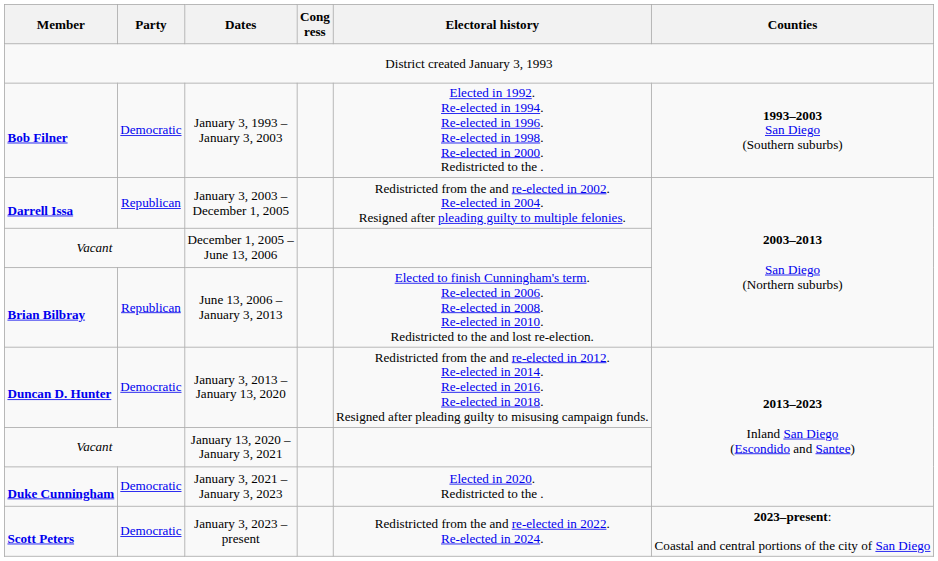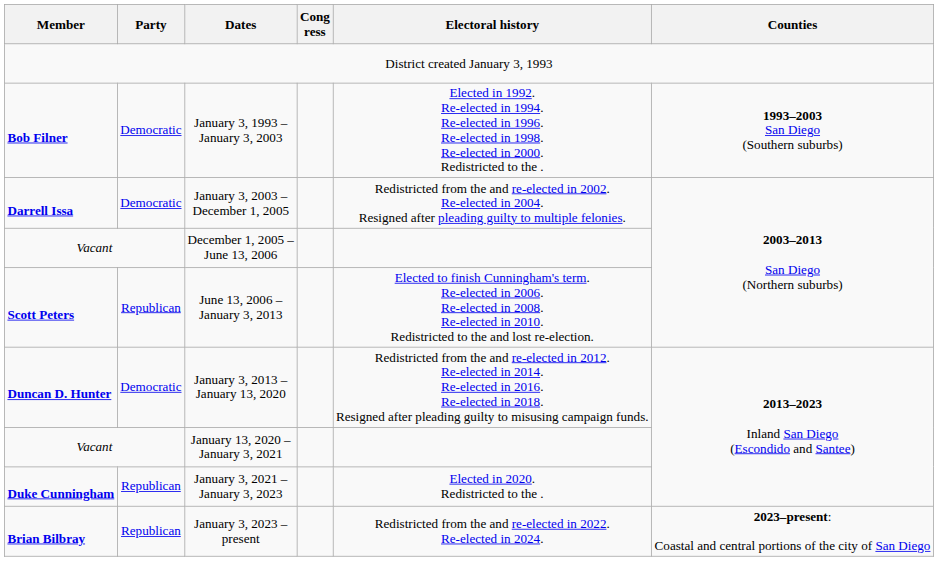January 3, 2003 – December 1, 2005 | Party: Republican -> Democratic
June 13, 2006 – January 3, 2013 | Member: Brian Bilbray -> Scott Peters
January 3, 2021 – January 3, 2023 | Party: Democratic -> Republican
January 3, 2023 – present | Member: Scott Peters -> Brian Bilbray
January 3, 2023 – present | Party: Democratic -> Republican
